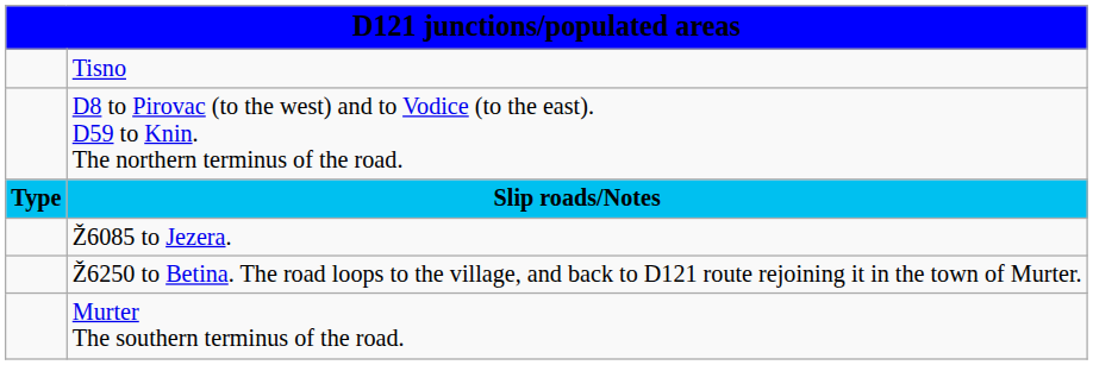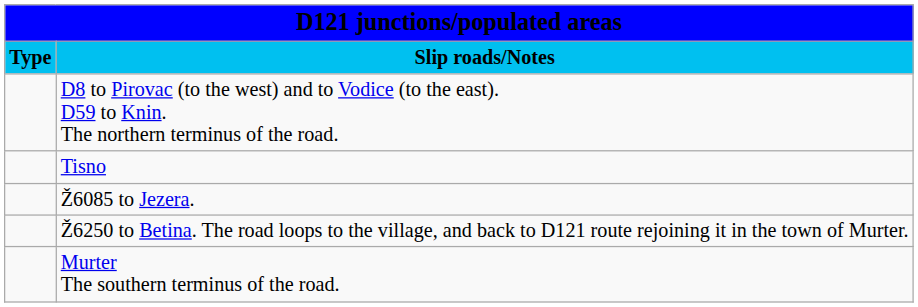rows swapped: Slip roads/Notes <-> Tisno
